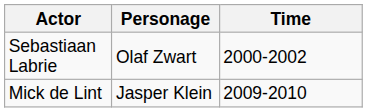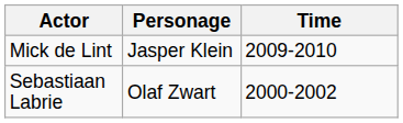rows swapped: Sebastiaan Labrie <-> Mick de Lint
